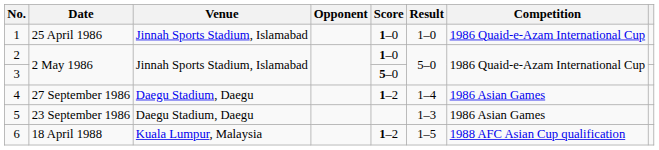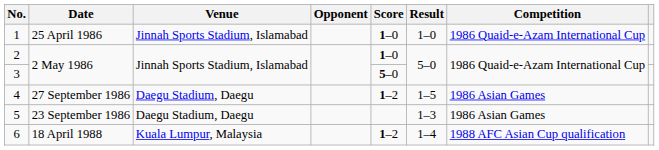4 | Result: 1–4 -> 1–5
6 | Result: 1–5 -> 1–4
